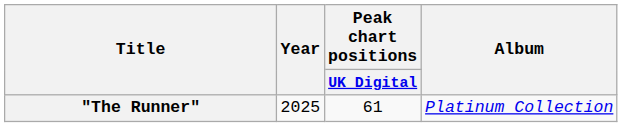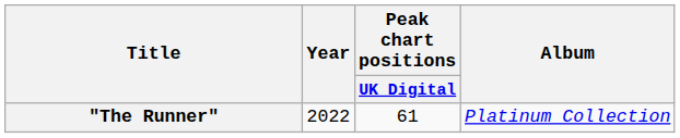"The Runner" | Year: 2025 -> 2022
